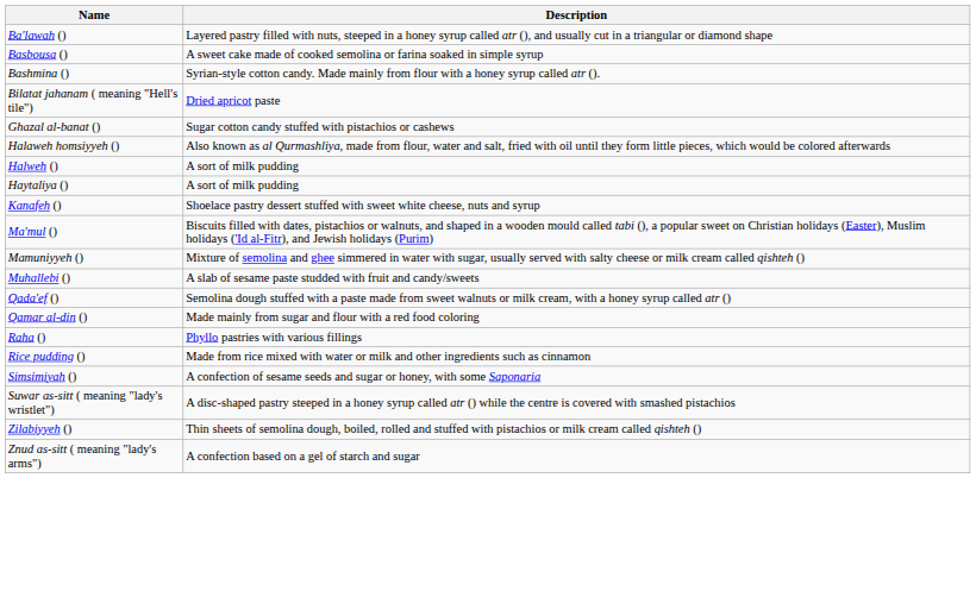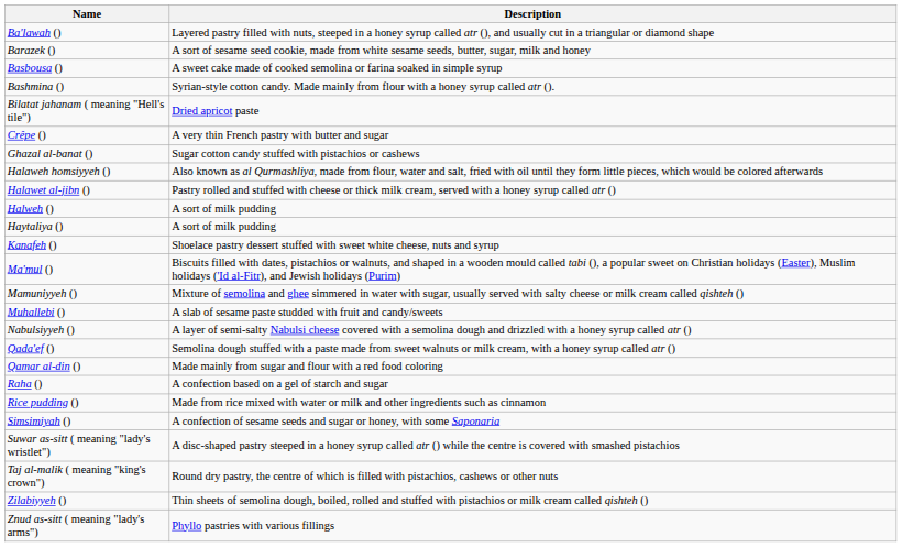+ row: Barazek () | A sort of sesame seed cookie, made from white sesame seeds, butter, sugar, milk and honey
+ row: Crêpe () | A very thin French pastry with butter and sugar
+ row: Halawet al-jibn () | Pastry rolled and stuffed with cheese or thick milk cream, served with a honey syrup called atr ()
+ row: Nabulsiyyeh () | A layer of semi-salty Nabulsi cheese covered with a semolina dough and drizzled with a honey syrup called atr ()
Raha () | Description: Phyllo pastries with various fillings -> A confection based on a gel of starch and sugar
+ row: Taj al-malik ( meaning "king's crown") | Round dry pastry, the centre of which is filled with pistachios, cashews or other nuts
Znud as-sitt ( meaning "lady's arms") | Description: A confection based on a gel of starch and sugar -> Phyllo pastries with various fillings
